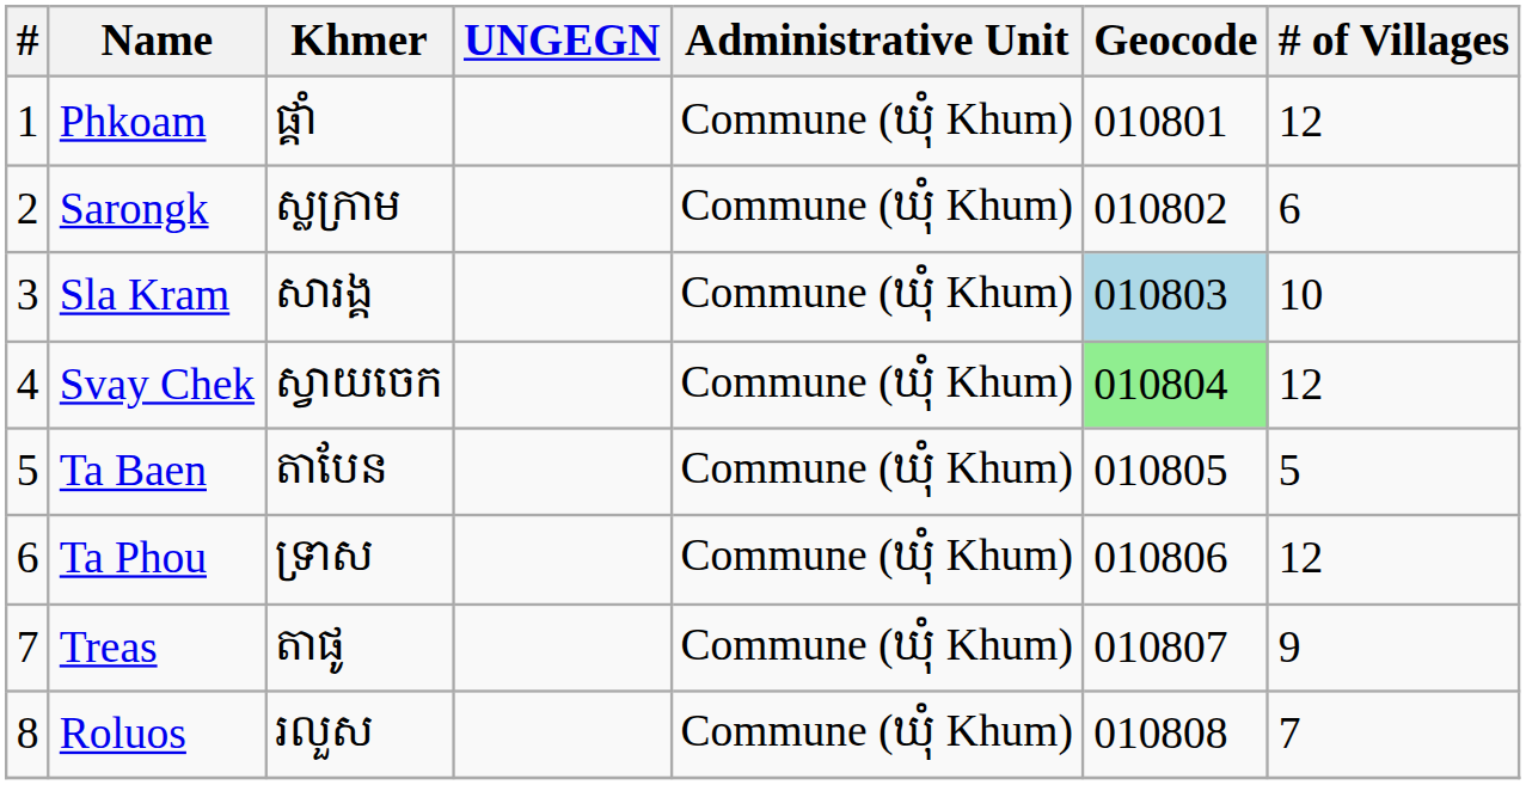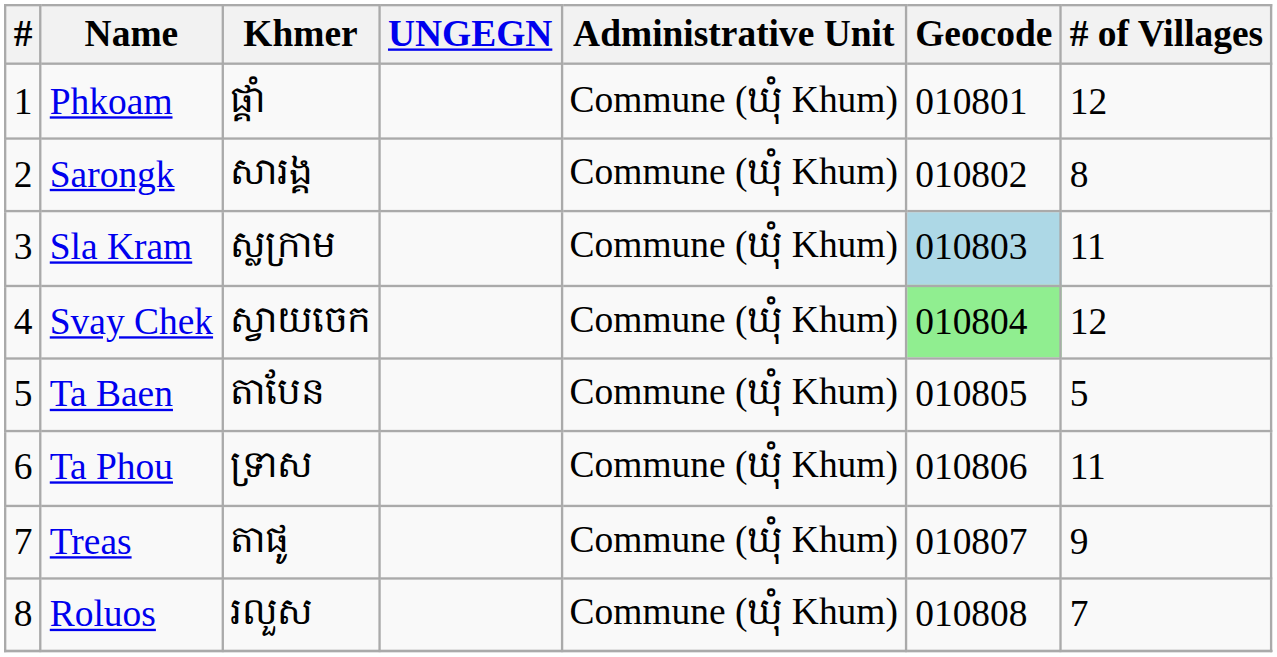Sarongk | Khmer: ស្លក្រាម -> សារង្គ
Sarongk | # of Villages: 6 -> 8
Sla Kram | Khmer: សារង្គ -> ស្លក្រាម
Sla Kram | # of Villages: 10 -> 11
Ta Phou | # of Villages: 12 -> 11
